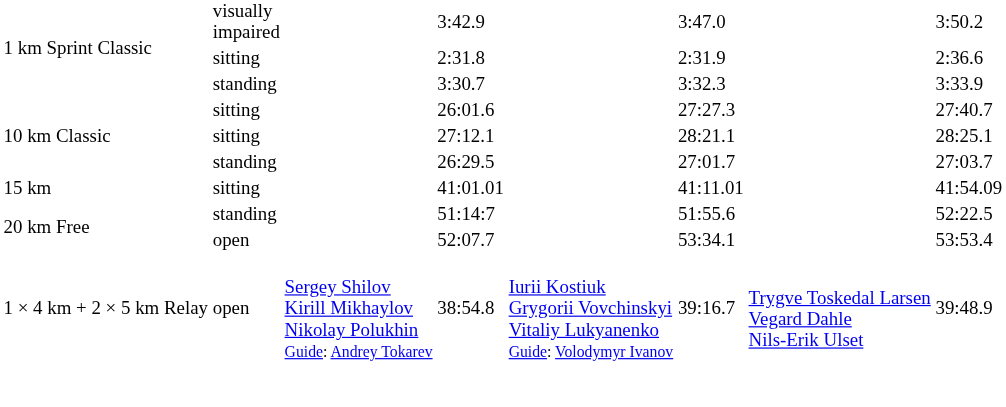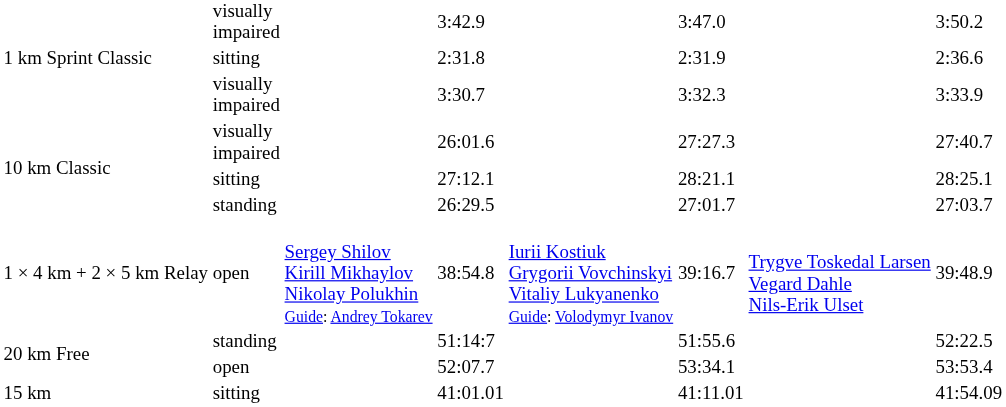3:30.7 | column 2: standing -> visually impaired
26:01.6 | column 2: sitting -> visually impaired
rows swapped: 41:01.01 <-> 38:54.8
